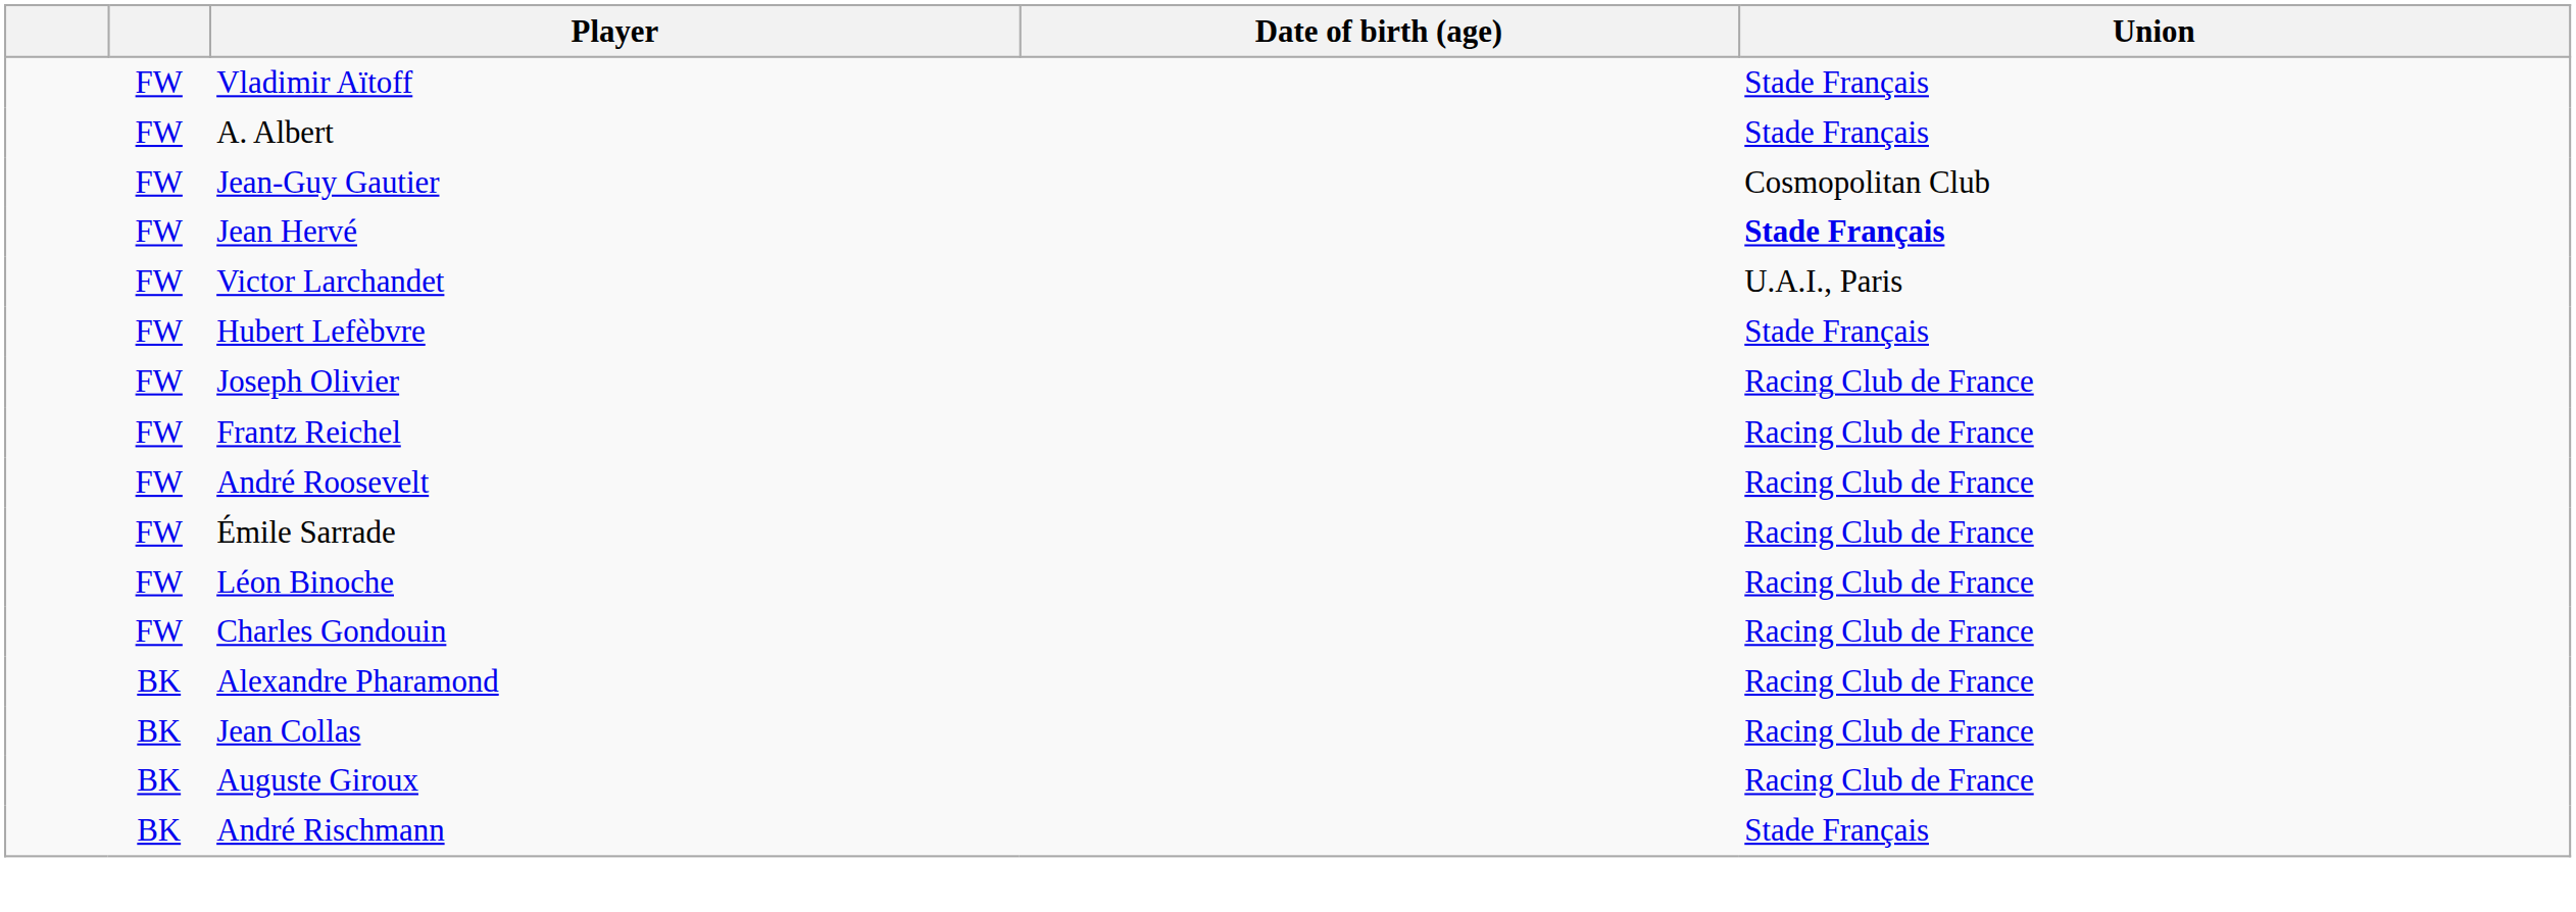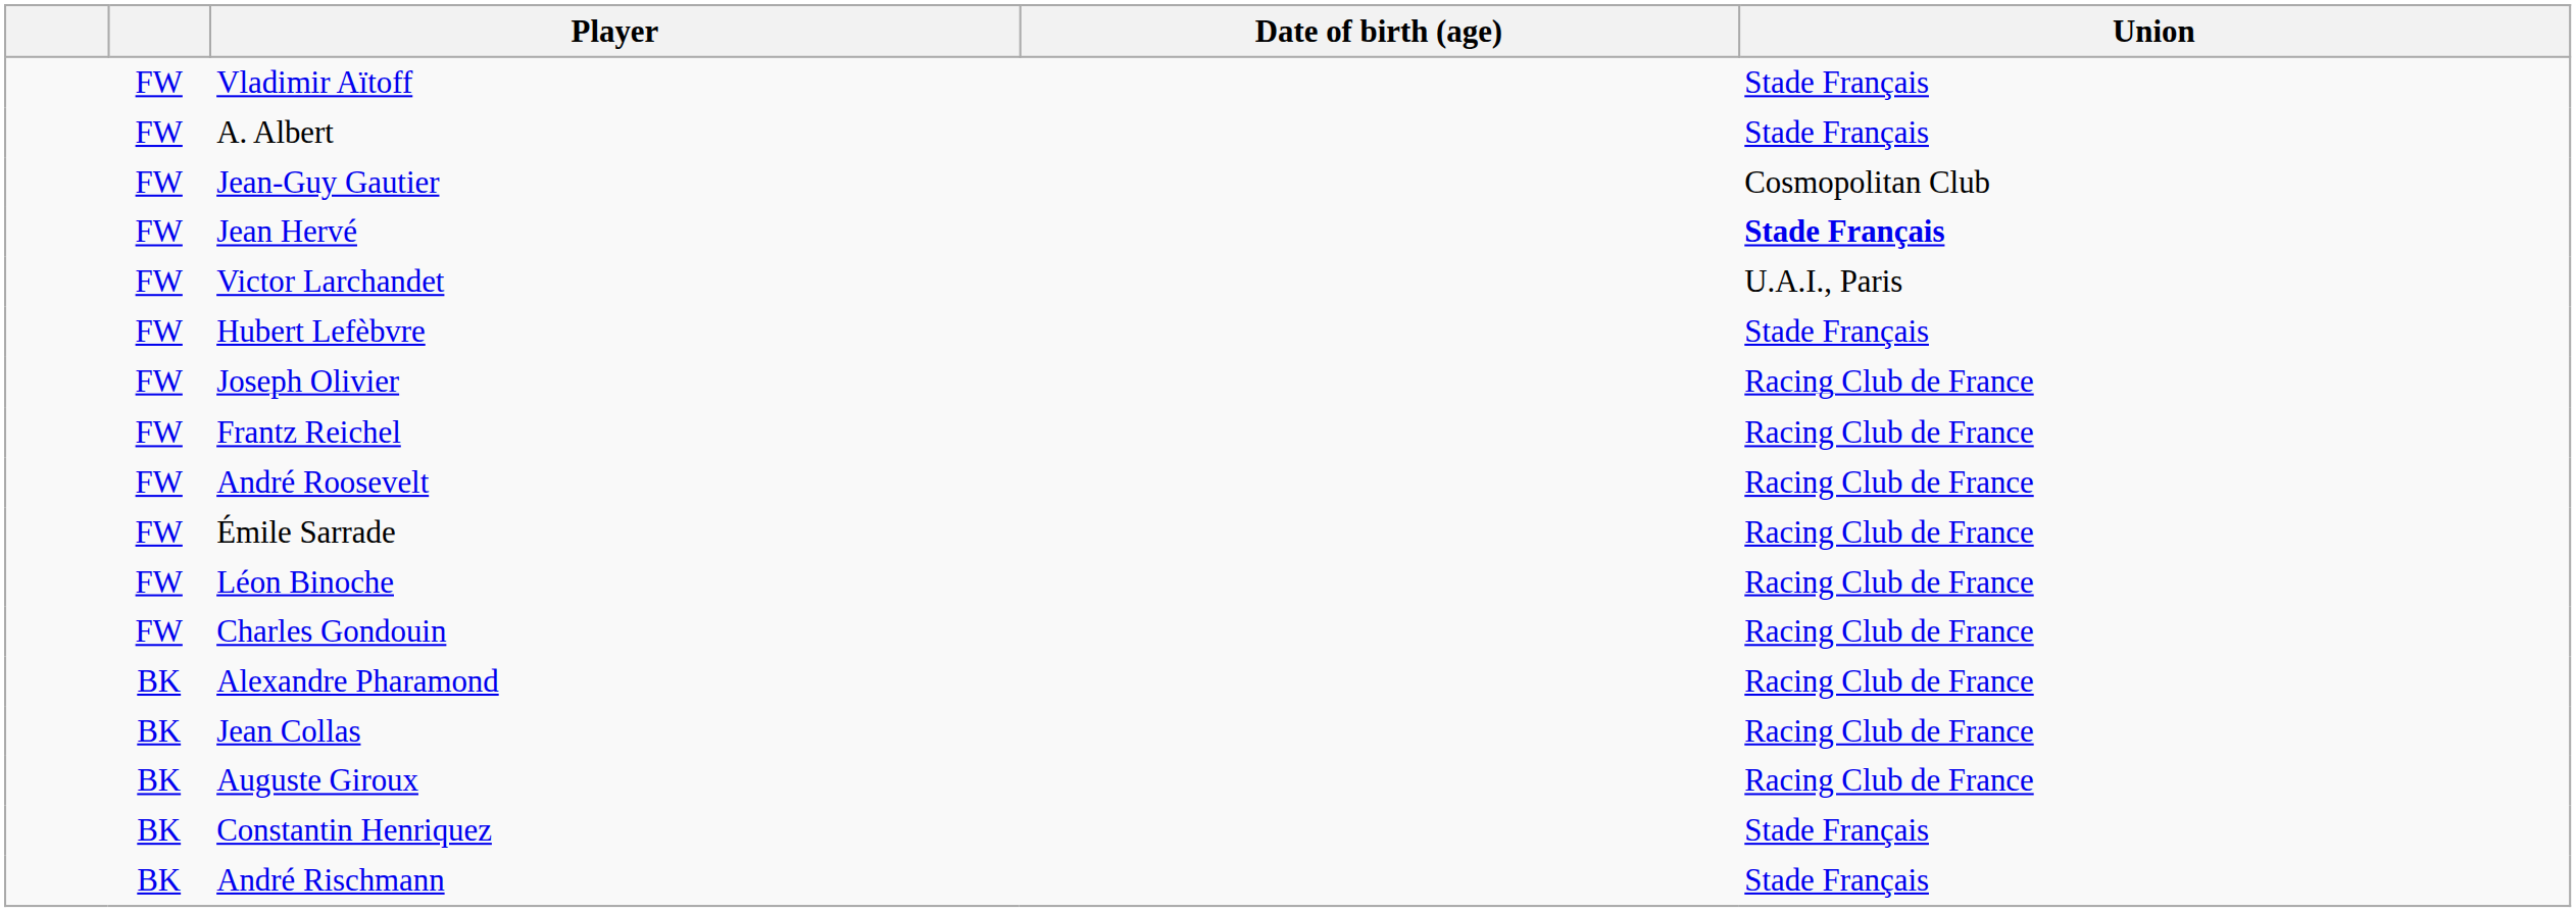+ row: BK | Constantin Henriquez | Stade Français
